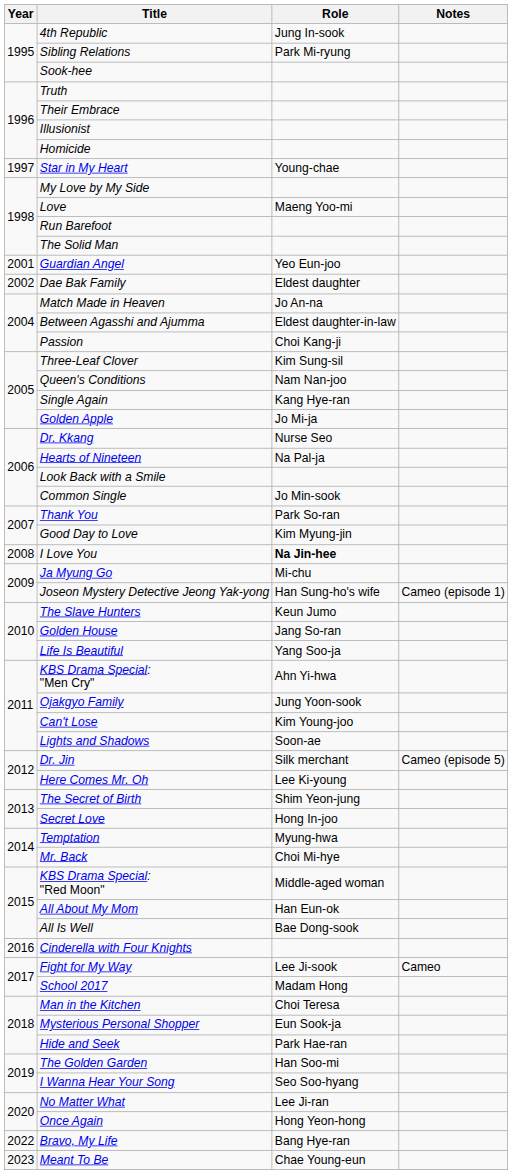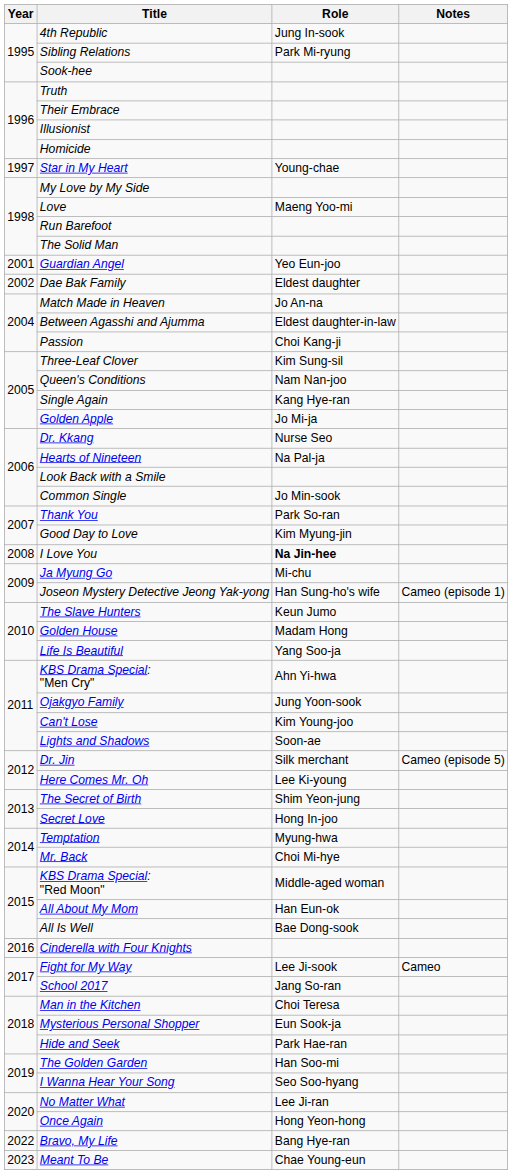Golden House | Role: Jang So-ran -> Madam Hong
School 2017 | Role: Madam Hong -> Jang So-ran
